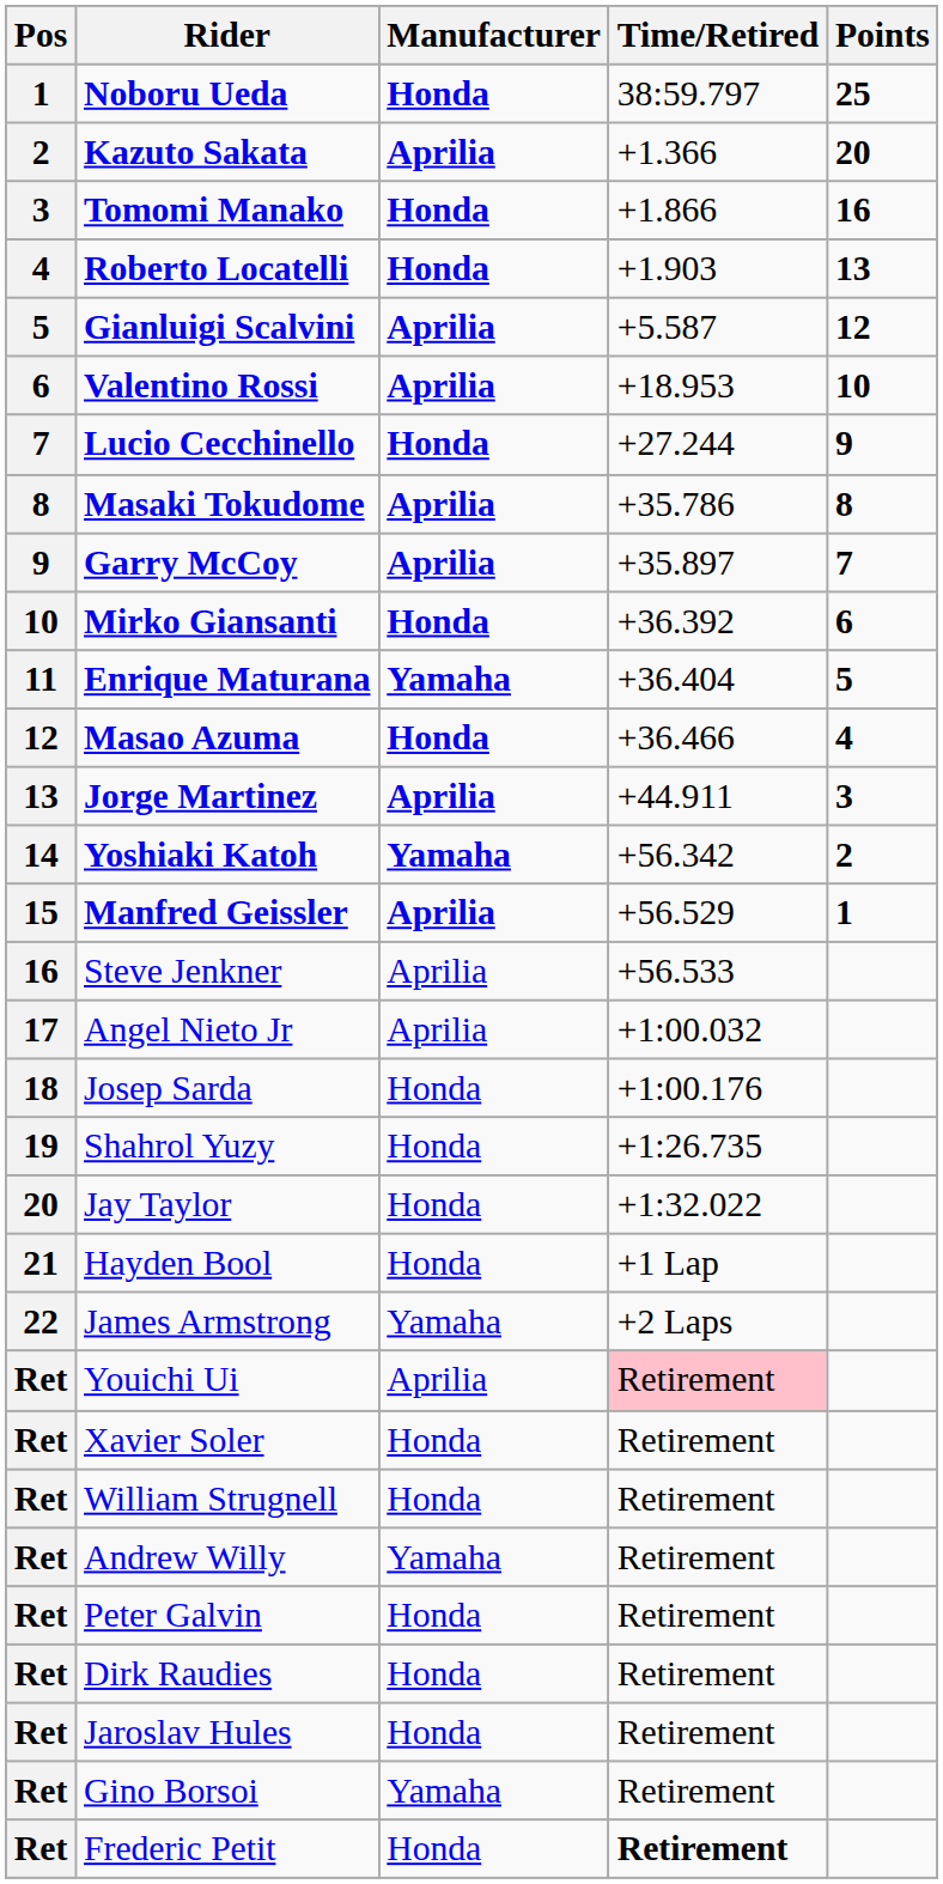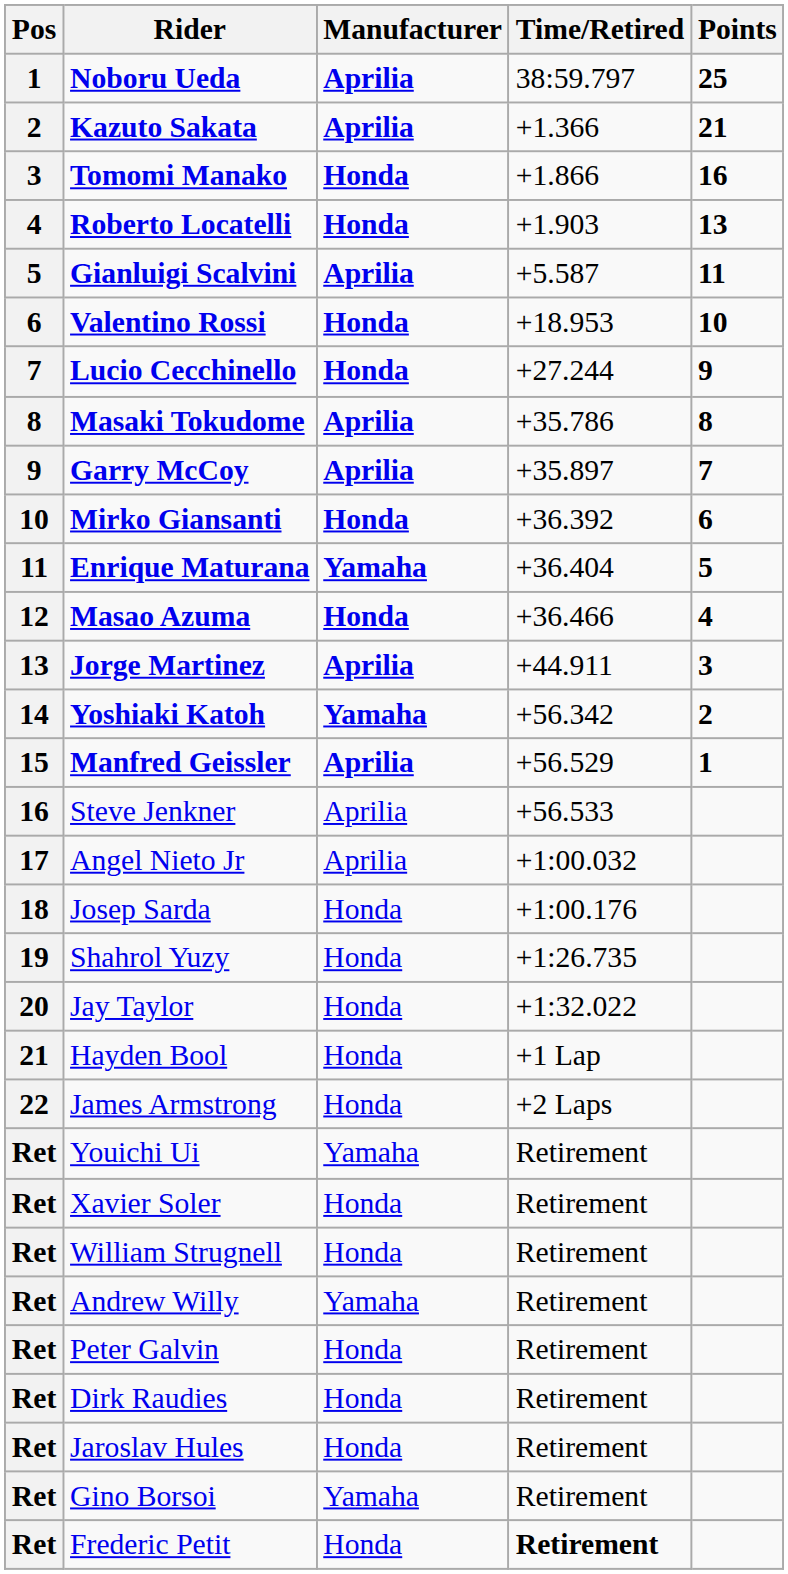Noboru Ueda | Manufacturer: Honda -> Aprilia
Kazuto Sakata | Points: 20 -> 21
Gianluigi Scalvini | Points: 12 -> 11
Valentino Rossi | Manufacturer: Aprilia -> Honda
James Armstrong | Manufacturer: Yamaha -> Honda
Youichi Ui | Manufacturer: Aprilia -> Yamaha
Youichi Ui | Time/Retired: pink background -> no background
